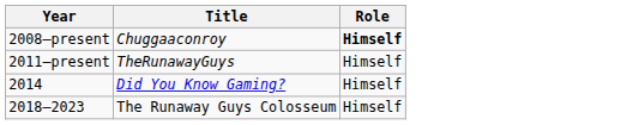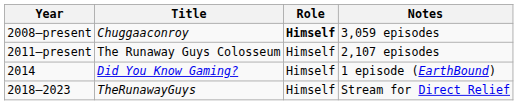+ column: Notes | 3,059 episodes | 2,107 episodes | 1 episode (EarthBound) | Stream for Direct Relief
2011–present | Title: TheRunawayGuys -> The Runaway Guys Colosseum
2018–2023 | Title: The Runaway Guys Colosseum -> TheRunawayGuys
